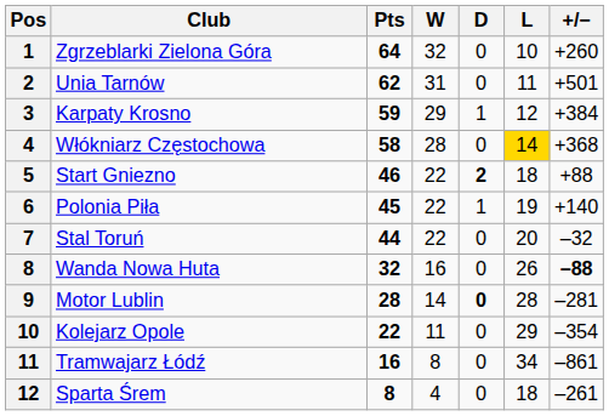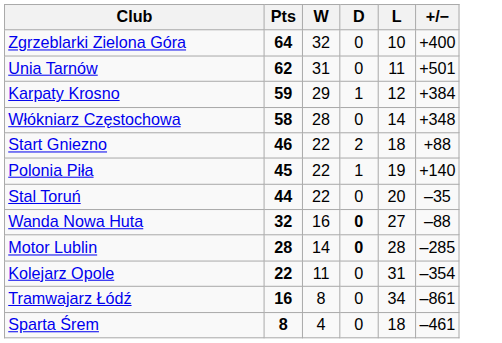- column: Pos | 1 | 2 | 3 | 4 | 5 | 6 | 7 | 8 | 9 | 10 | 11 | 12
Zgrzeblarki Zielona Góra | +/−: +260 -> +400
Włókniarz Częstochowa | L: gold background -> no background
Włókniarz Częstochowa | +/−: +368 -> +348
Start Gniezno | D: bold -> normal
Stal Toruń | +/−: –32 -> –35
Wanda Nowa Huta | D: normal -> bold
Wanda Nowa Huta | L: 26 -> 27
Wanda Nowa Huta | +/−: bold -> normal
Motor Lublin | +/−: –281 -> –285
Kolejarz Opole | L: 29 -> 31
Sparta Śrem | +/−: –261 -> –461
